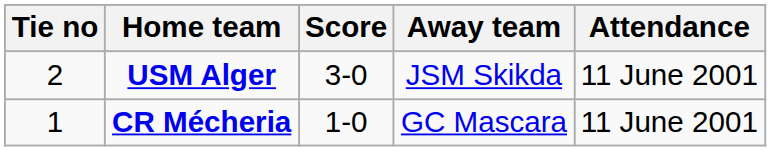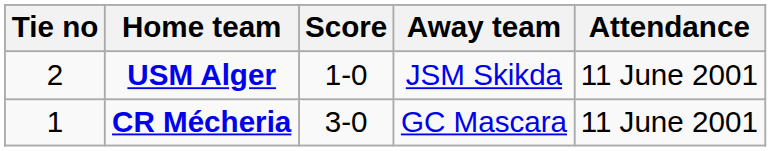USM Alger | Score: 3-0 -> 1-0
CR Mécheria | Score: 1-0 -> 3-0
